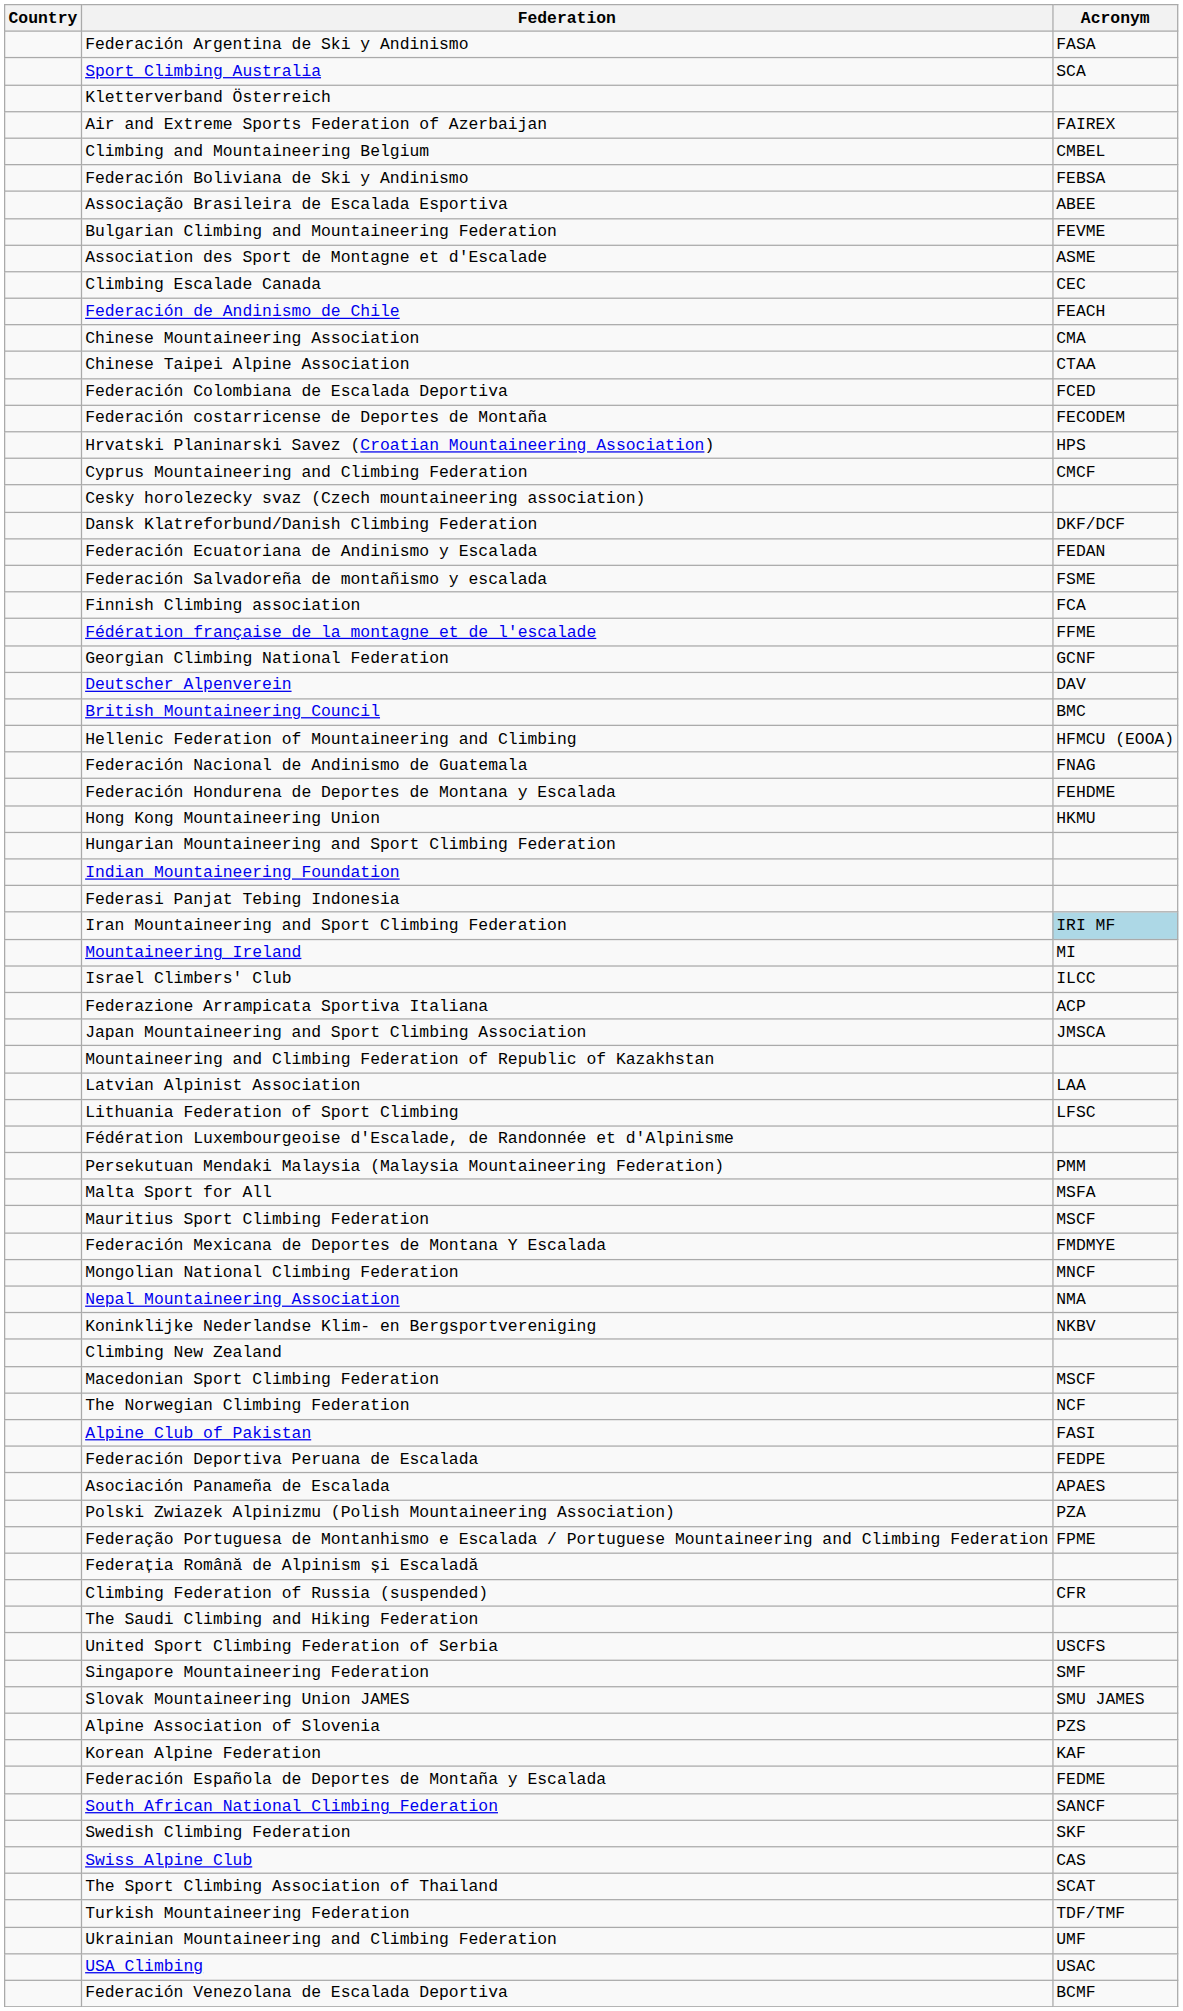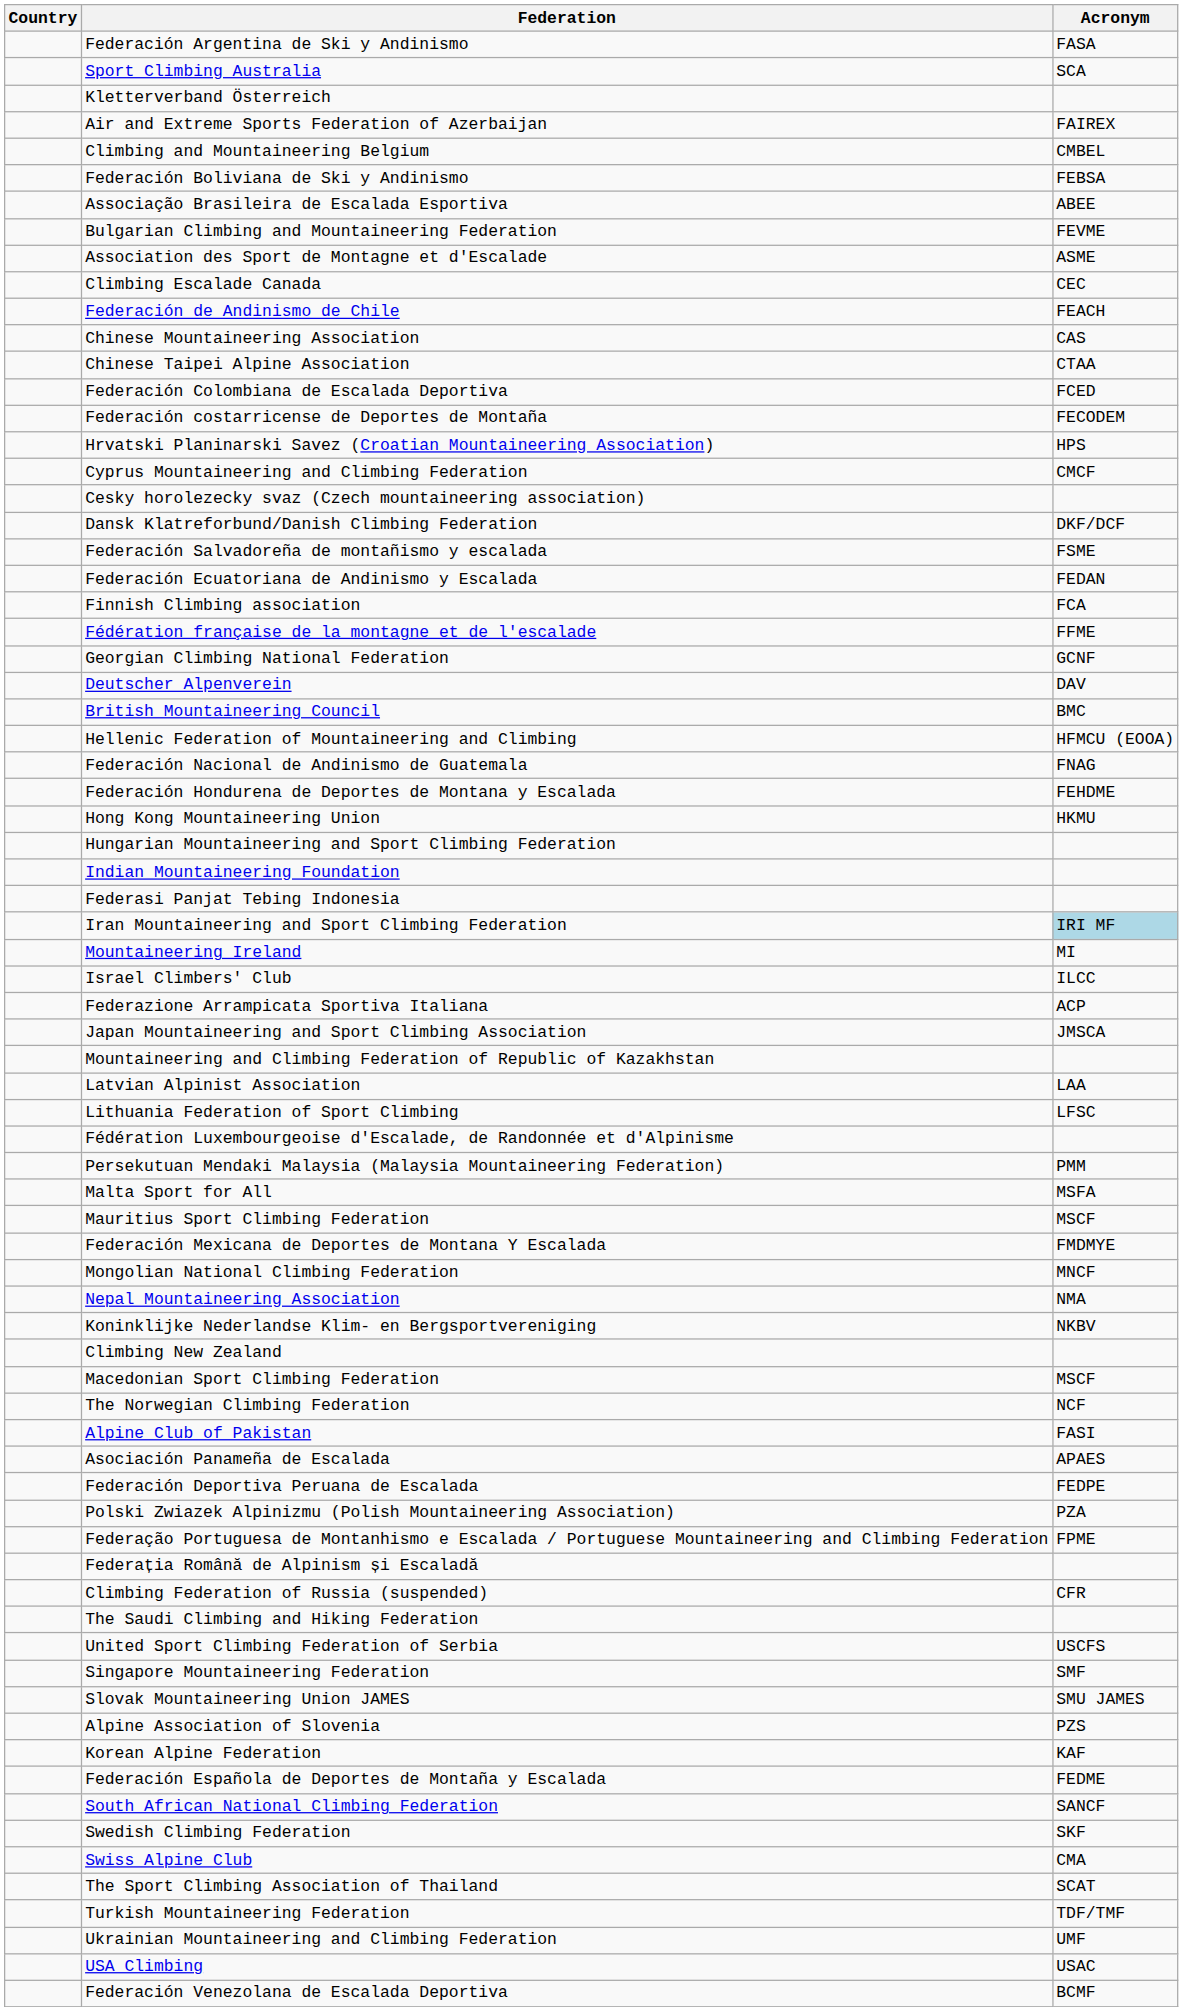Chinese Mountaineering Association | Acronym: CMA -> CAS
rows swapped: Federación Ecuatoriana de Andinismo y Escalada <-> Federación Salvadoreña de montañismo y escalada
rows swapped: Asociación Panameña de Escalada <-> Federación Deportiva Peruana de Escalada
Swiss Alpine Club | Acronym: CAS -> CMA
